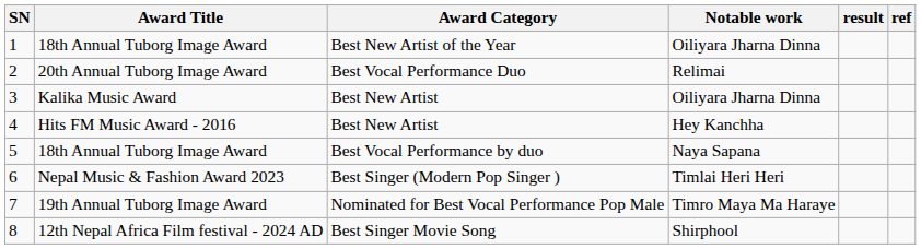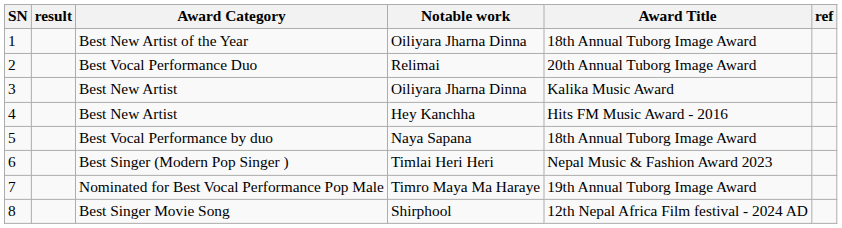columns swapped: Award Title <-> result
